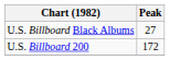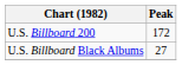rows swapped: U.S. Billboard 200 <-> U.S. Billboard Black Albums
